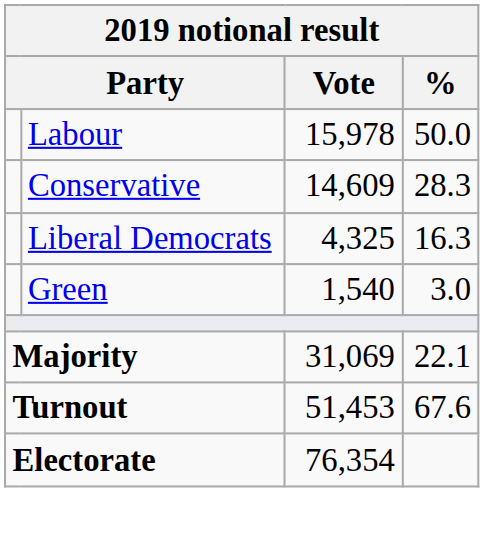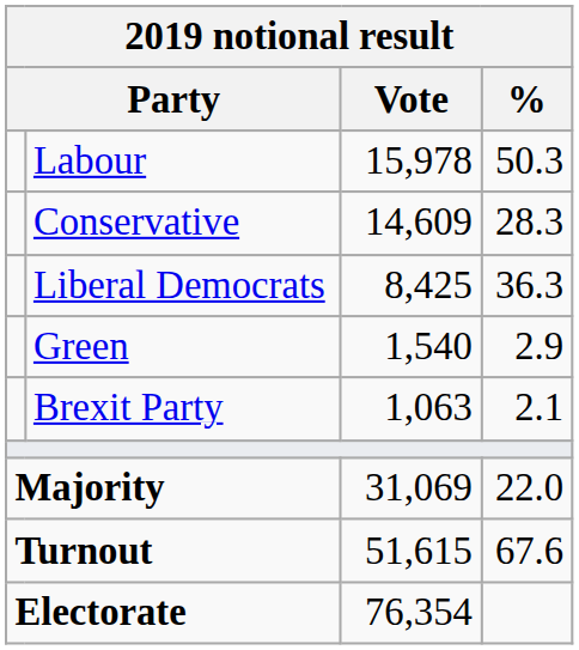Labour | %: 50.0 -> 50.3
Liberal Democrats | Vote: 4,325 -> 8,425
Liberal Democrats | %: 16.3 -> 36.3
Green | %: 3.0 -> 2.9
+ row: Brexit Party | 1,063 | 2.1
Majority | %: 22.1 -> 22.0
Turnout | Vote: 51,453 -> 51,615
